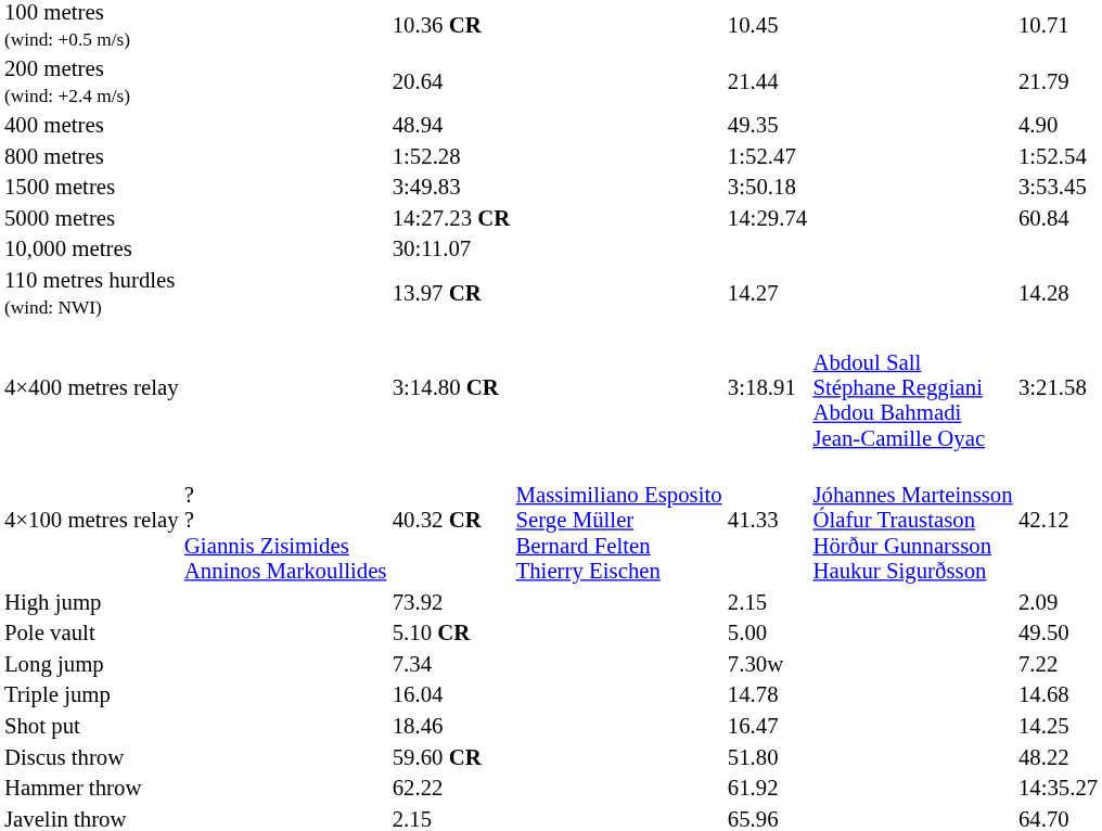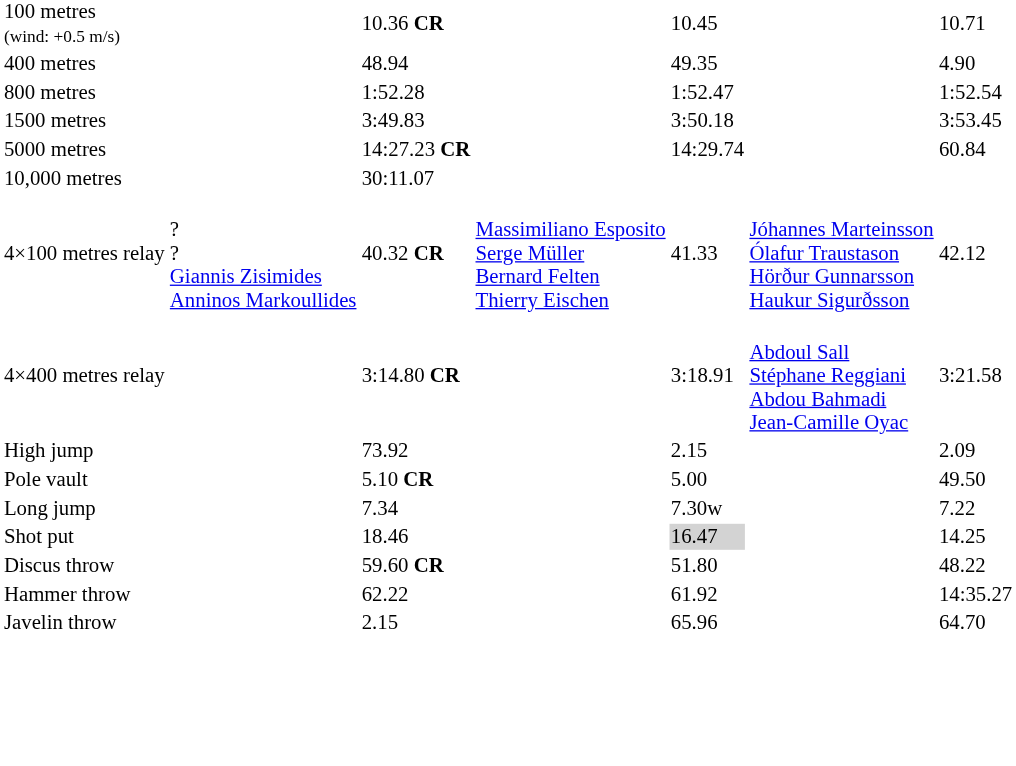- row: 200 metres (wind: +2.4 m/s) | 20.64 | 21.44 | 21.79
- row: 110 metres hurdles (wind: NWI) | 13.97 CR | 14.27 | 14.28
rows swapped: 4×100 metres relay <-> 4×400 metres relay
- row: Triple jump | 16.04 | 14.78 | 14.68
Shot put | column 5: no background -> lightgrey background
